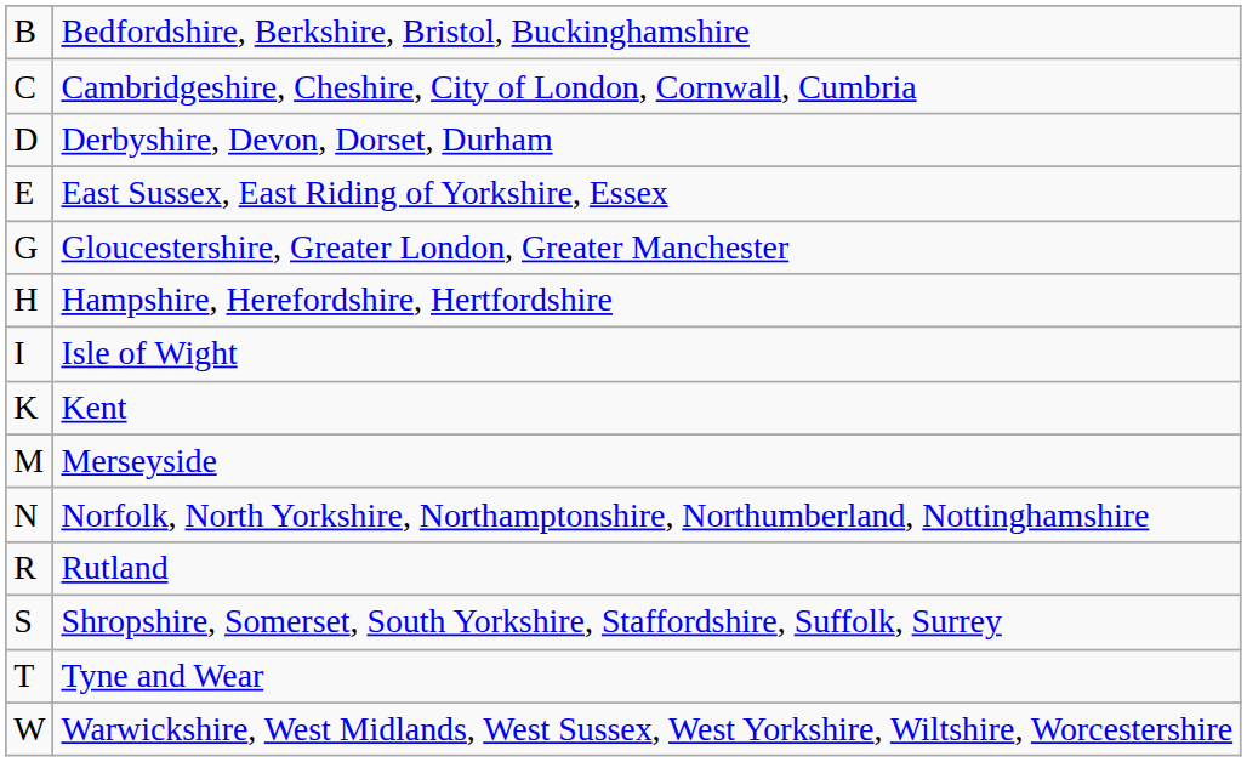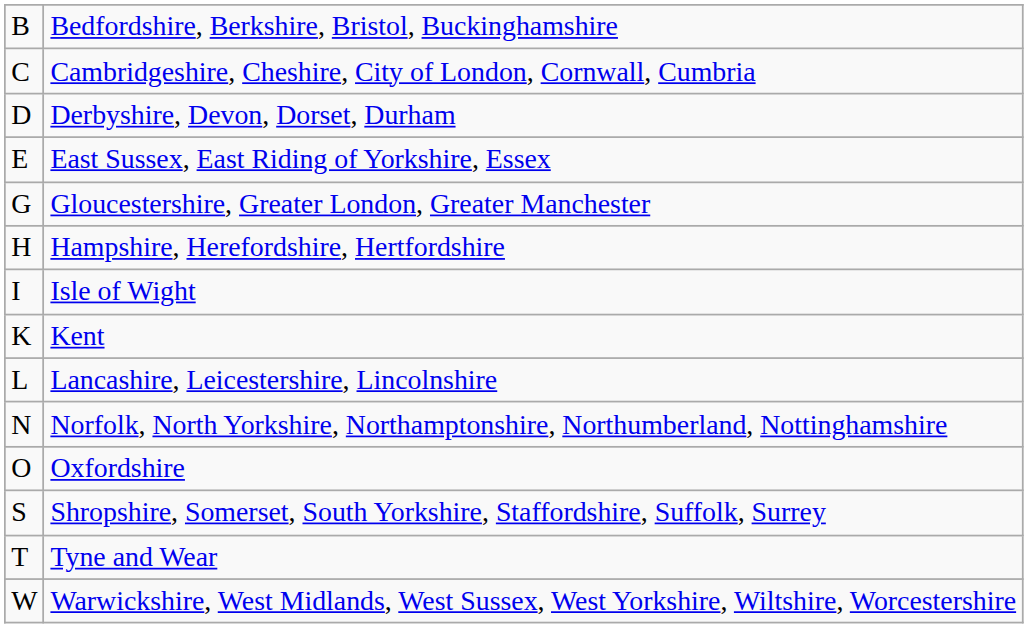+ row: L | Lancashire, Leicestershire, Lincolnshire
- row: M | Merseyside
+ row: O | Oxfordshire
- row: R | Rutland
